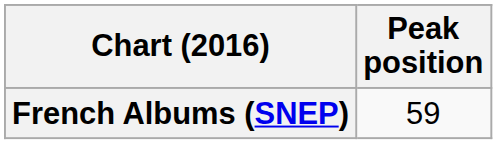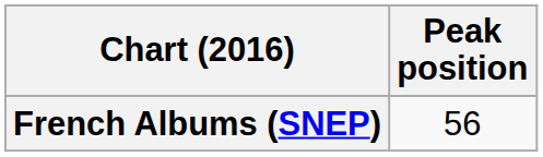French Albums (SNEP) | Peak position: 59 -> 56
